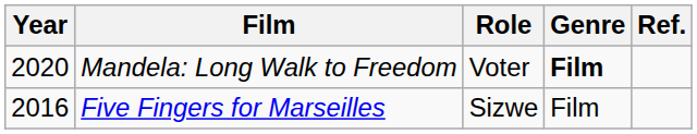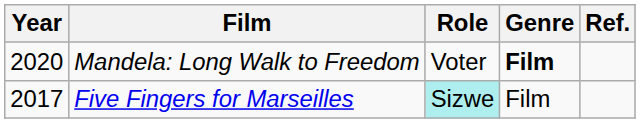Five Fingers for Marseilles | Year: 2016 -> 2017
Five Fingers for Marseilles | Role: no background -> paleturquoise background
